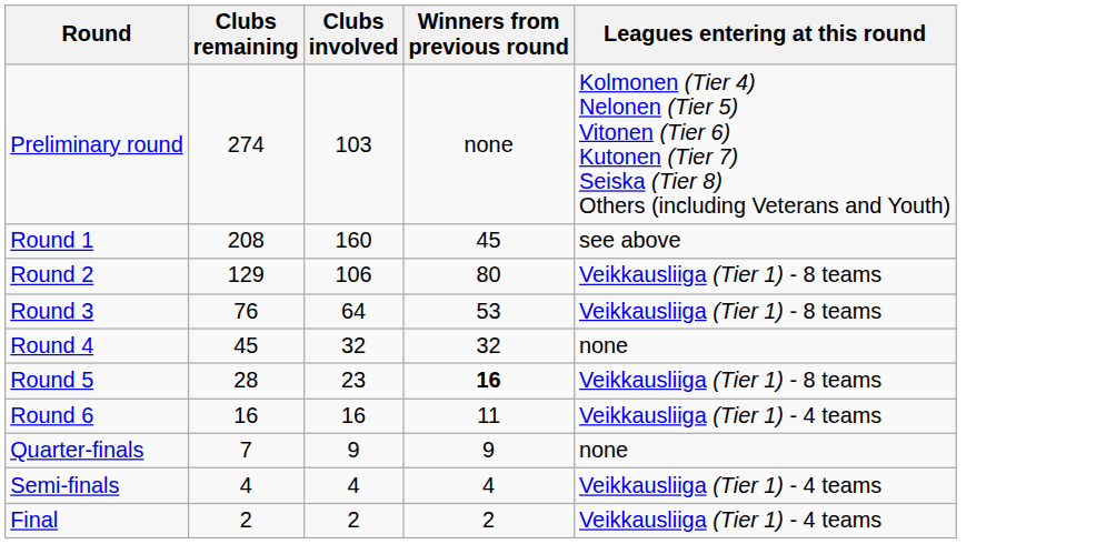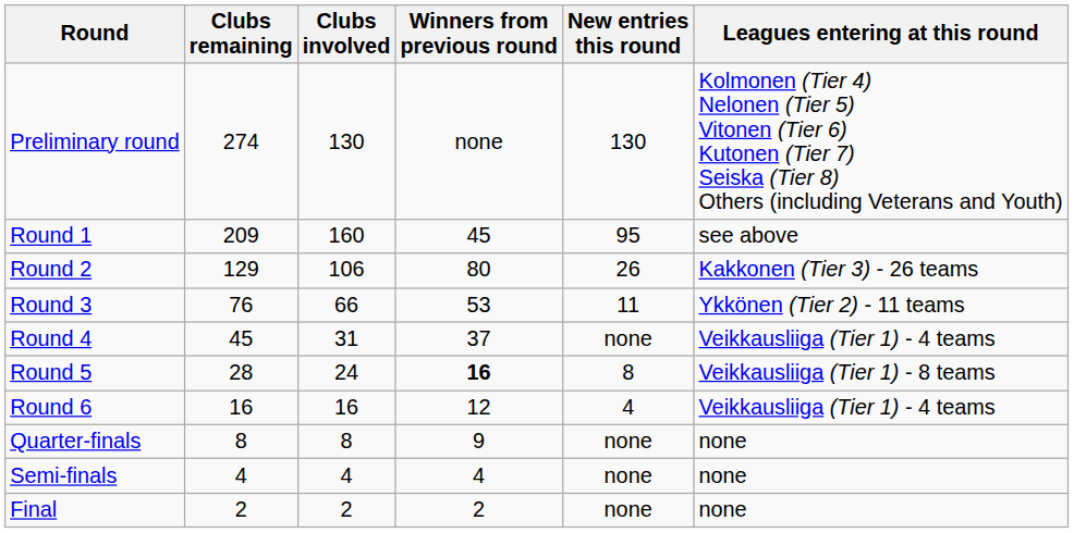+ column: New entries this round | 130 | 95 | 26 | 11 | none | 8 | 4 | none | none | none
Preliminary round | Clubs involved: 103 -> 130
Round 1 | Clubs remaining: 208 -> 209
Round 2 | Leagues entering at this round: Veikkausliiga (Tier 1) - 8 teams -> Kakkonen (Tier 3) - 26 teams
Round 3 | Clubs involved: 64 -> 66
Round 3 | Leagues entering at this round: Veikkausliiga (Tier 1) - 8 teams -> Ykkönen (Tier 2) - 11 teams
Round 4 | Clubs involved: 32 -> 31
Round 4 | Winners from previous round: 32 -> 37
Round 4 | Leagues entering at this round: none -> Veikkausliiga (Tier 1) - 4 teams
Round 5 | Clubs involved: 23 -> 24
Round 6 | Winners from previous round: 11 -> 12
Quarter-finals | Clubs remaining: 7 -> 8
Quarter-finals | Clubs involved: 9 -> 8
Semi-finals | Leagues entering at this round: Veikkausliiga (Tier 1) - 4 teams -> none
Final | Leagues entering at this round: Veikkausliiga (Tier 1) - 4 teams -> none
